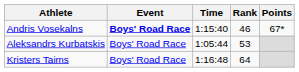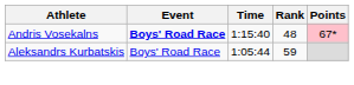Andris Vosekalns | Rank: 46 -> 48
Andris Vosekalns | Points: no background -> pink background
Aleksandrs Kurbatskis | Rank: 53 -> 59
- row: Kristers Taims | Boys' Road Race | 1:16:48 | 64
